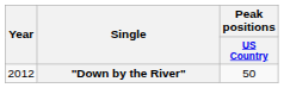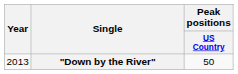"Down by the River" | Year: 2012 -> 2013
